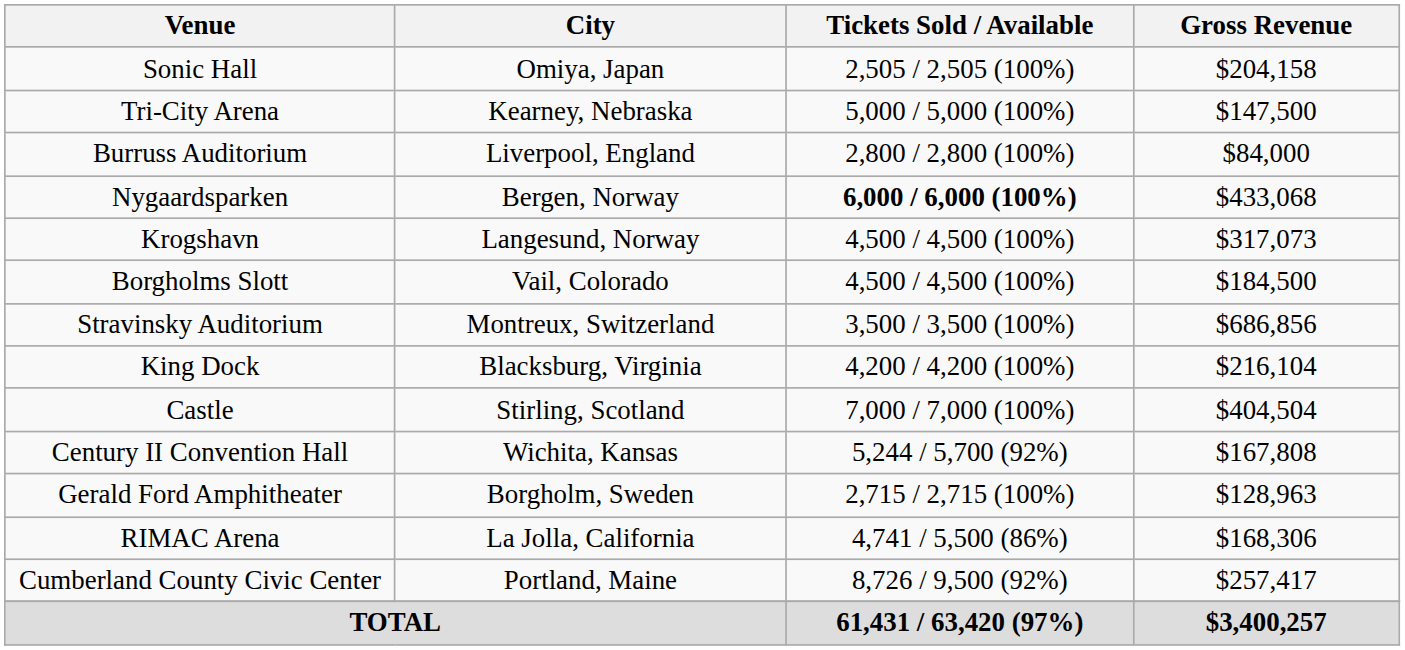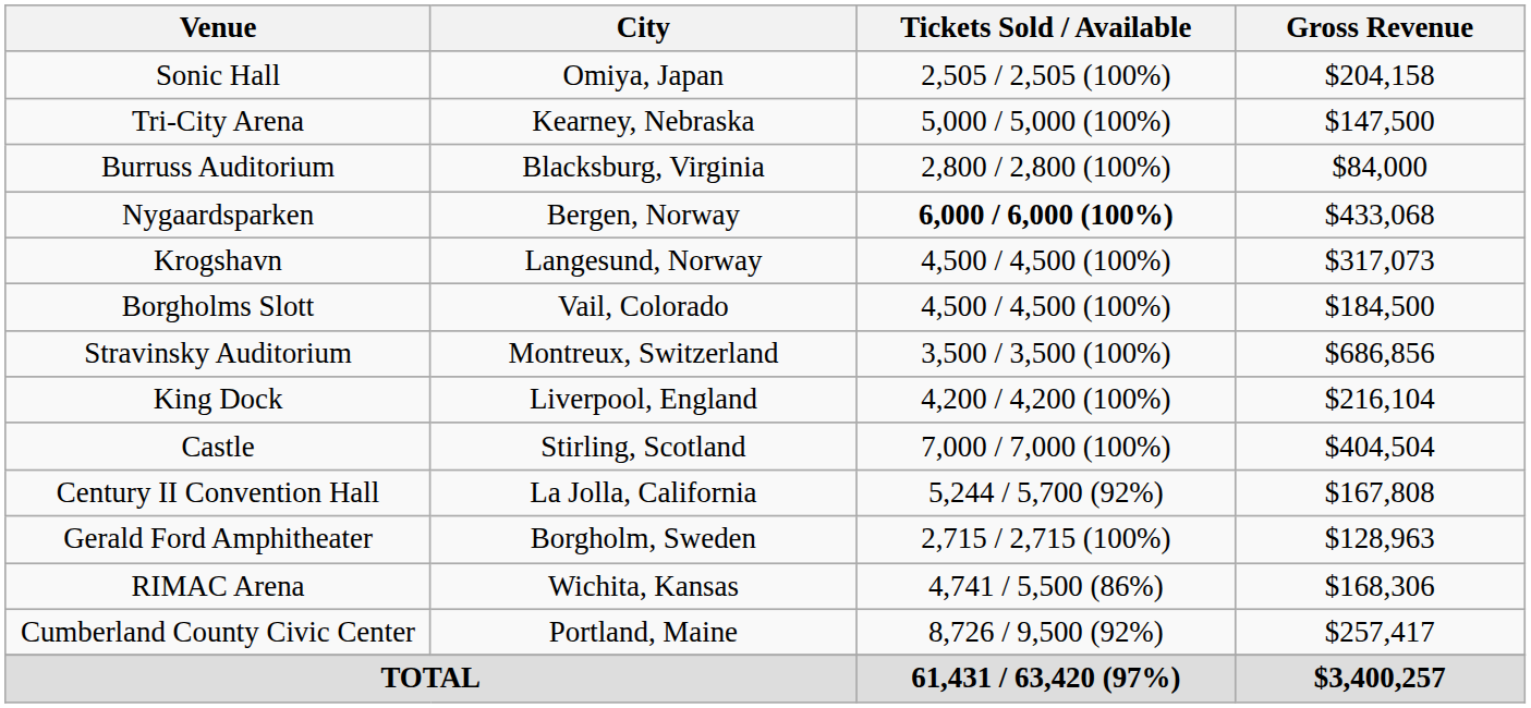Burruss Auditorium | City: Liverpool, England -> Blacksburg, Virginia
King Dock | City: Blacksburg, Virginia -> Liverpool, England
Century II Convention Hall | City: Wichita, Kansas -> La Jolla, California
RIMAC Arena | City: La Jolla, California -> Wichita, Kansas
